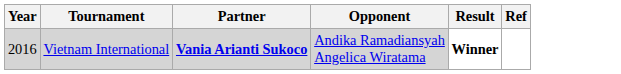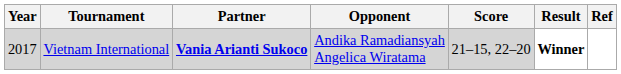+ column: Score | 21–15, 22–20
Vietnam International | Year: 2016 -> 2017
